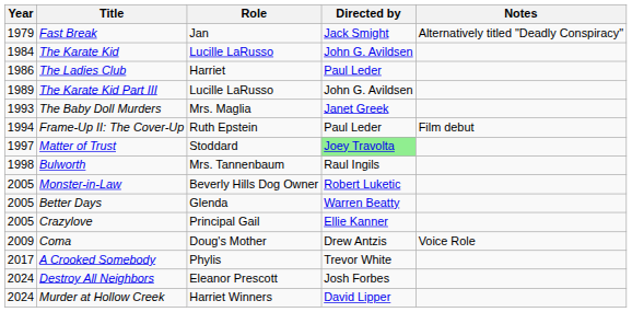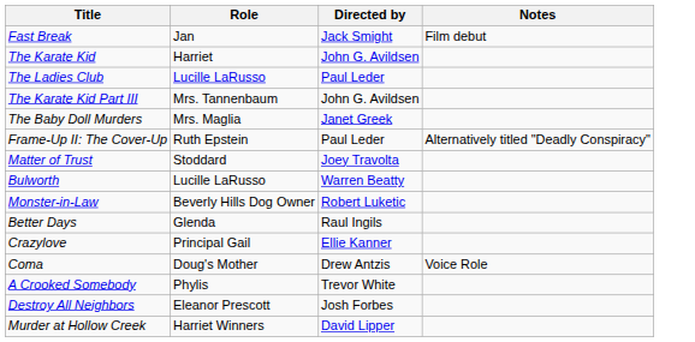- column: Year | 1979 | 1984 | 1986 | 1989 | 1993 | 1994 | 1997 | 1998 | 2005 | 2005 | 2005 | 2009 | 2017 | 2024 | 2024
Fast Break | Notes: Alternatively titled "Deadly Conspiracy" -> Film debut
The Karate Kid | Role: Lucille LaRusso -> Harriet
The Ladies Club | Role: Harriet -> Lucille LaRusso
The Karate Kid Part III | Role: Lucille LaRusso -> Mrs. Tannenbaum
Frame-Up II: The Cover-Up | Notes: Film debut -> Alternatively titled "Deadly Conspiracy"
Matter of Trust | Directed by: lightgreen background -> no background
Bulworth | Role: Mrs. Tannenbaum -> Lucille LaRusso
Bulworth | Directed by: Raul Ingils -> Warren Beatty
Better Days | Directed by: Warren Beatty -> Raul Ingils
